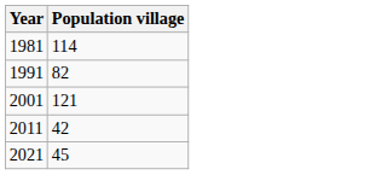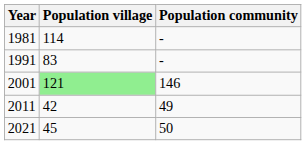+ column: Population community | - | - | 146 | 49 | 50
1991 | Population village: 82 -> 83
2001 | Population village: no background -> lightgreen background
